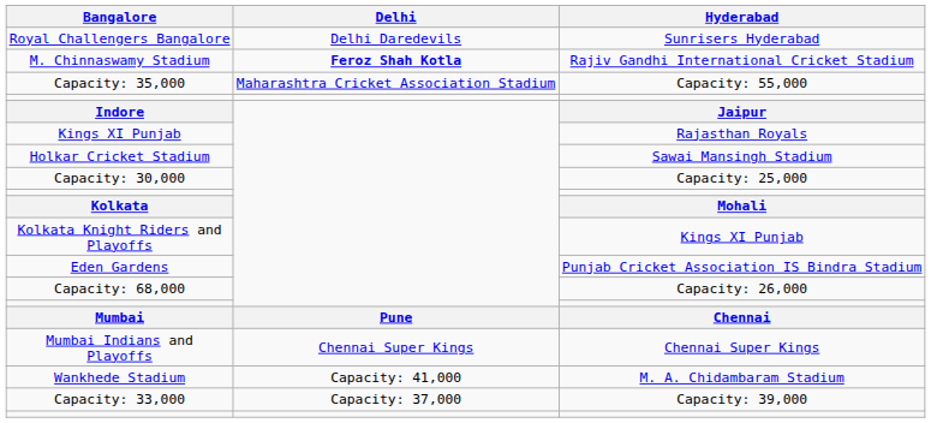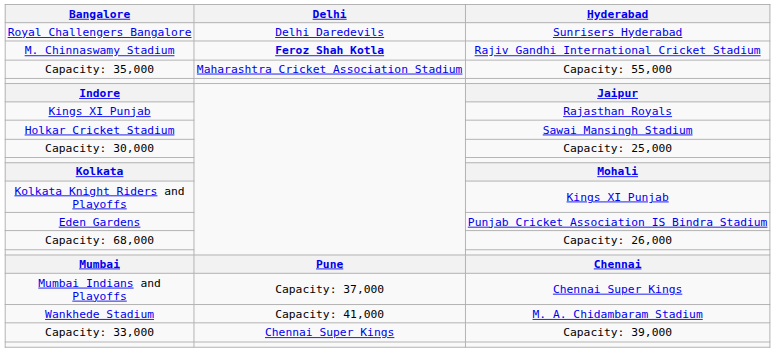Mumbai Indians and Playoffs | Delhi: Chennai Super Kings -> Capacity: 37,000
Capacity: 33,000 | Delhi: Capacity: 37,000 -> Chennai Super Kings
